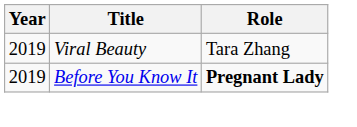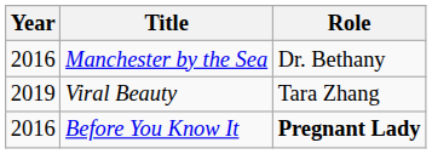+ row: 2016 | Manchester by the Sea | Dr. Bethany
Before You Know It | Year: 2019 -> 2016
